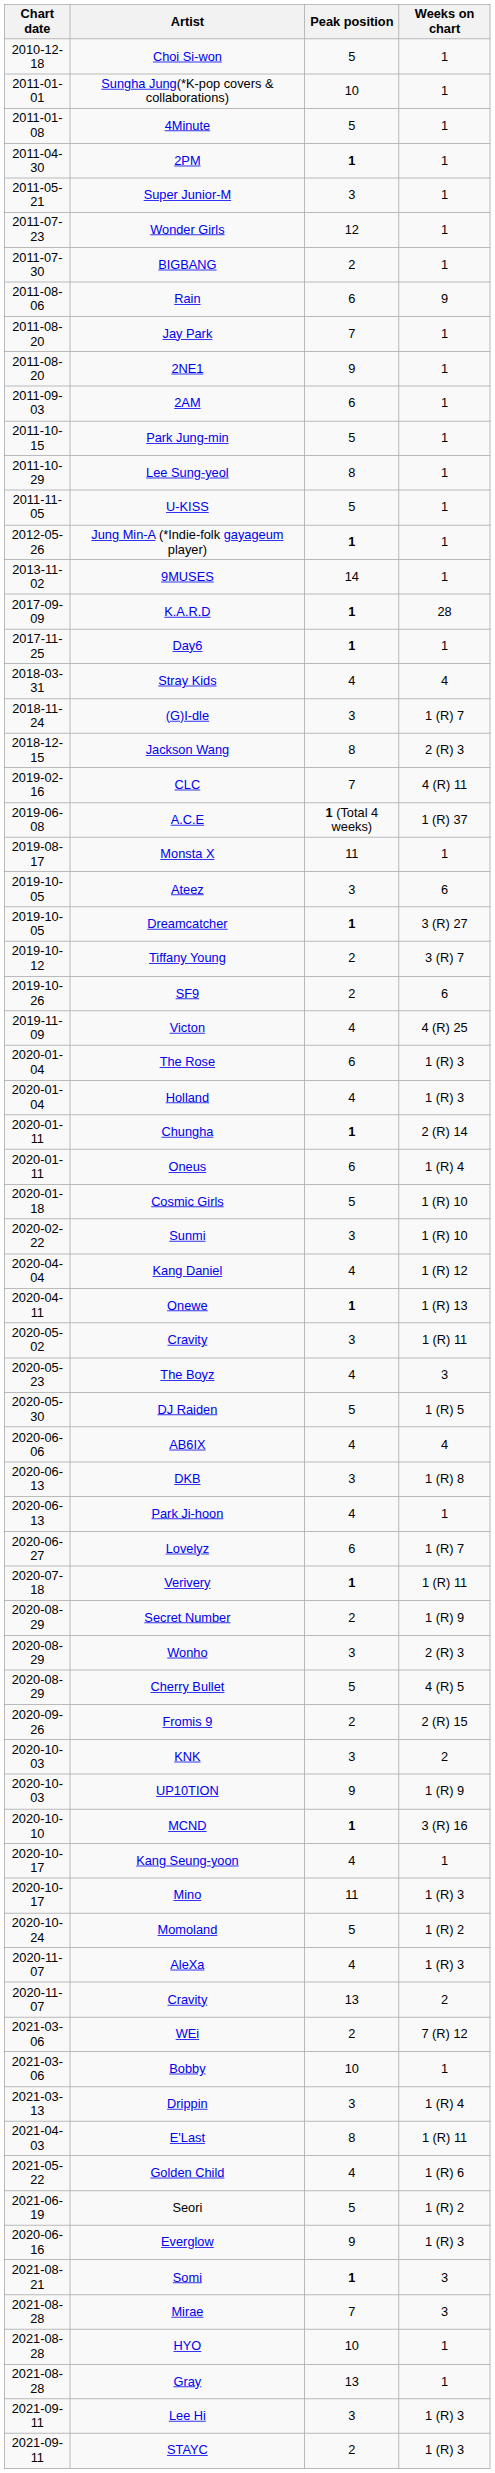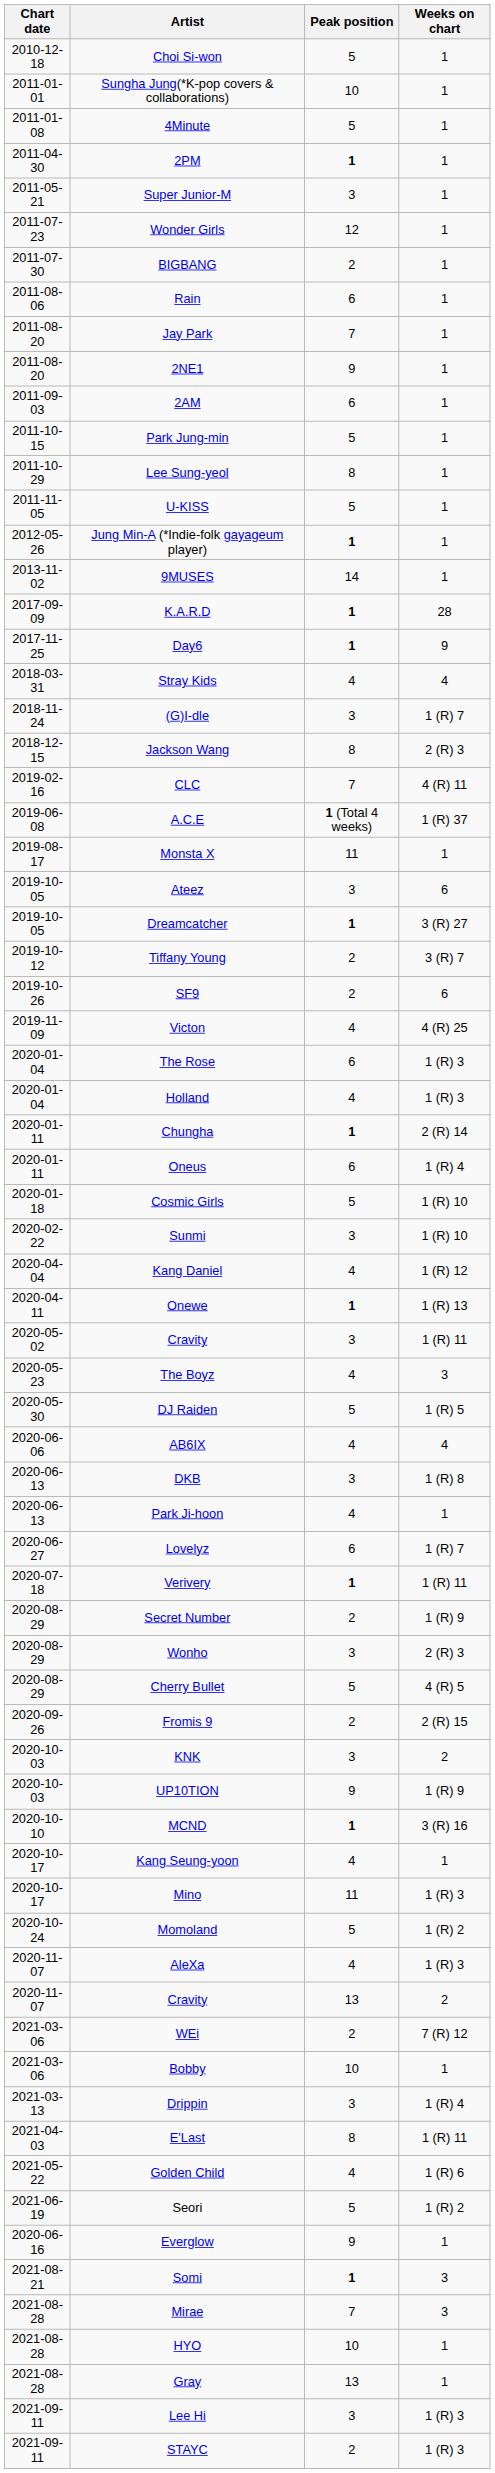Rain | Weeks on chart: 9 -> 1
Day6 | Weeks on chart: 1 -> 9
Everglow | Weeks on chart: 1 (R) 3 -> 1
